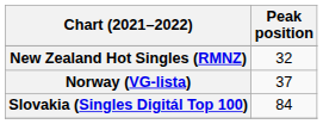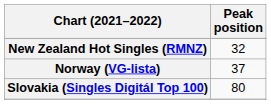Slovakia (Singles Digitál Top 100) | Peak position: 84 -> 80
